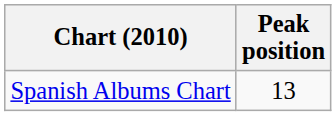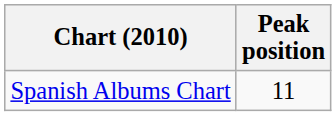Spanish Albums Chart | Peak position: 13 -> 11
